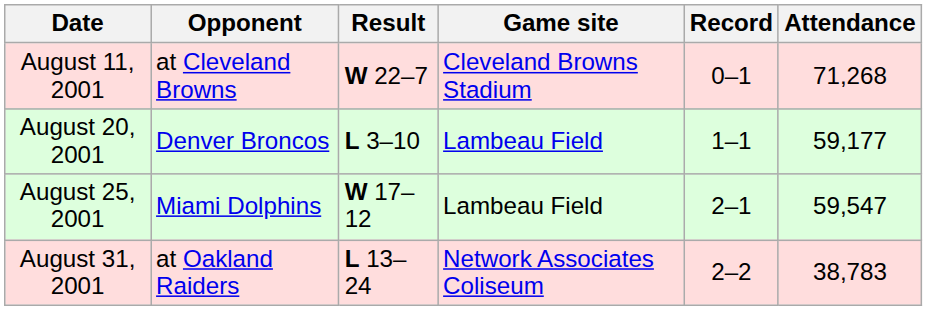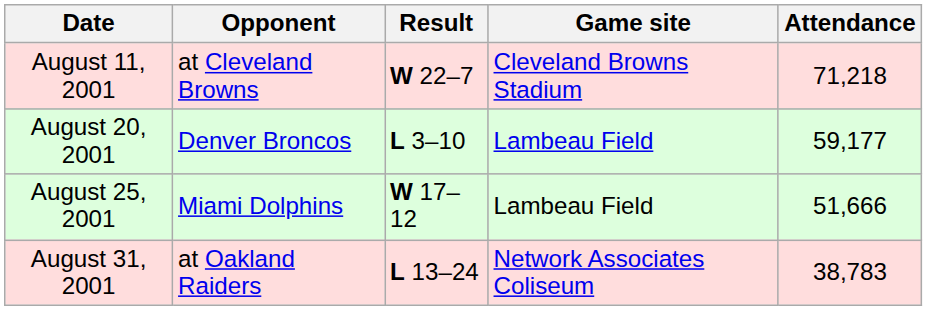- column: Record | 0–1 | 1–1 | 2–1 | 2–2
August 11, 2001 | Attendance: 71,268 -> 71,218
August 25, 2001 | Attendance: 59,547 -> 51,666
